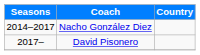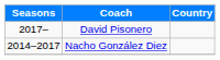rows swapped: Nacho González Diez <-> David Pisonero
